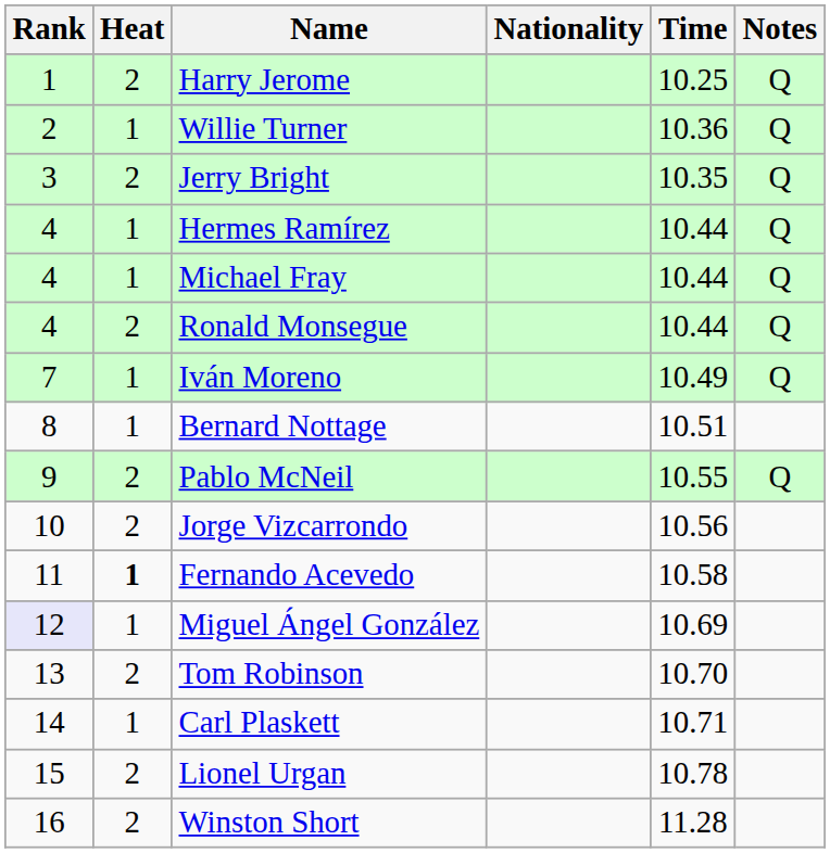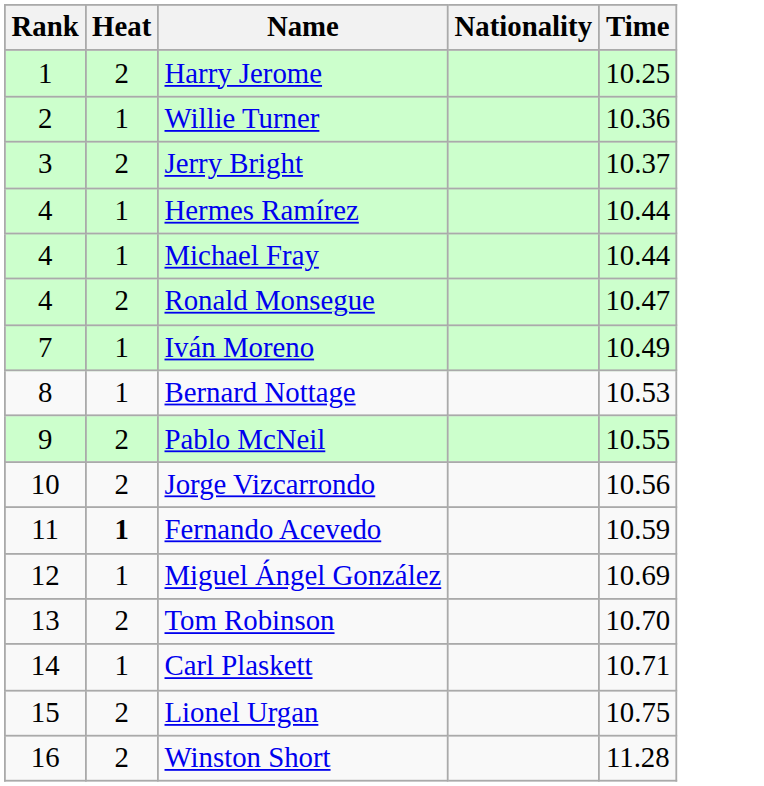- column: Notes | Q | Q | Q | Q | Q | Q | Q | Q
Jerry Bright | Time: 10.35 -> 10.37
Ronald Monsegue | Time: 10.44 -> 10.47
Bernard Nottage | Time: 10.51 -> 10.53
Fernando Acevedo | Time: 10.58 -> 10.59
Miguel Ángel González | Rank: lavender background -> no background
Lionel Urgan | Time: 10.78 -> 10.75
